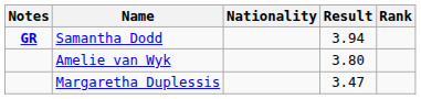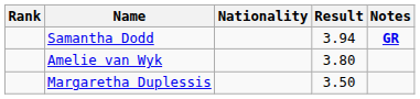columns swapped: Rank <-> Notes
Margaretha Duplessis | Result: 3.47 -> 3.50
